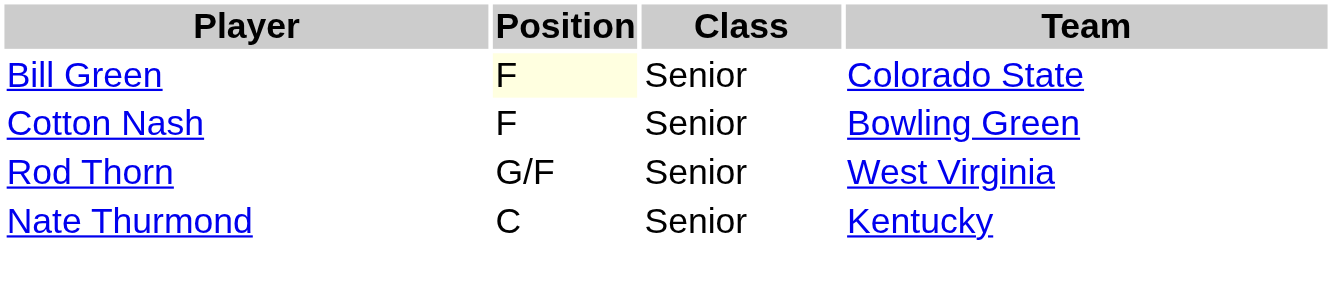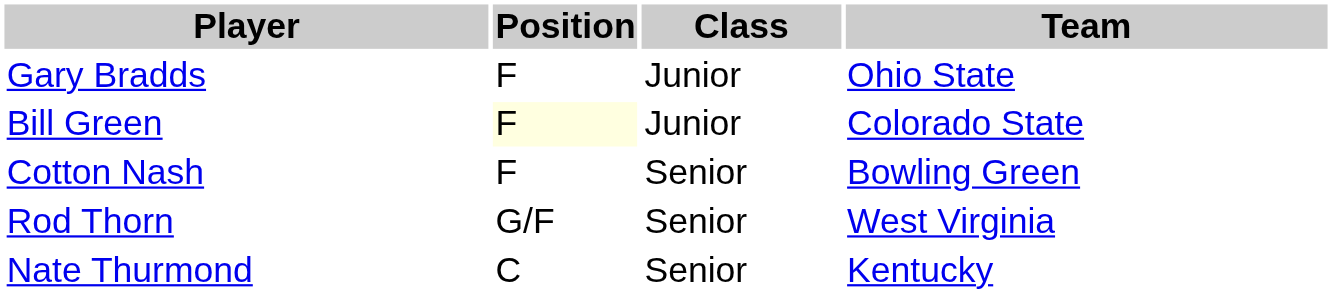+ row: Gary Bradds | F | Junior | Ohio State
Bill Green | Class: Senior -> Junior
